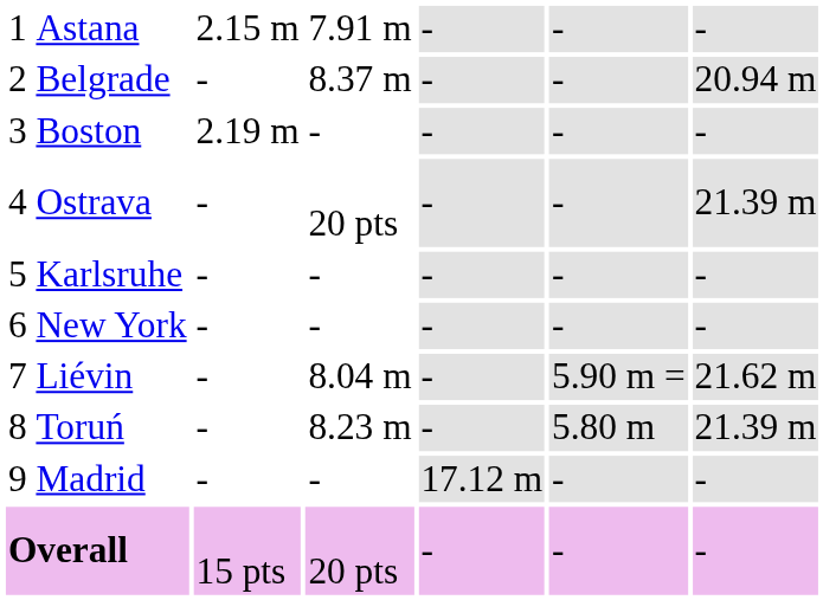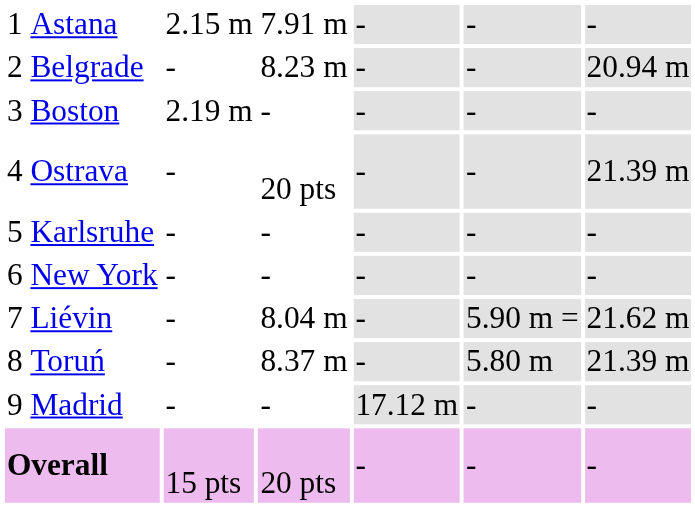Belgrade | column 4: 8.37 m -> 8.23 m
Toruń | column 4: 8.23 m -> 8.37 m
